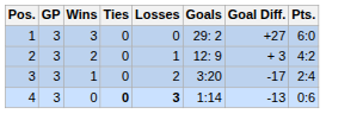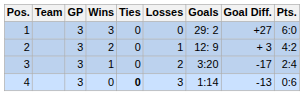+ column: Team
4 | Losses: bold -> normal
